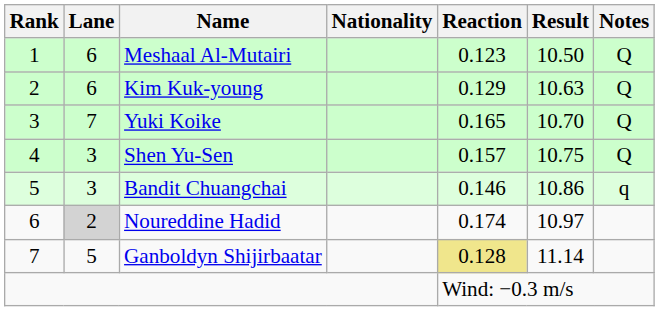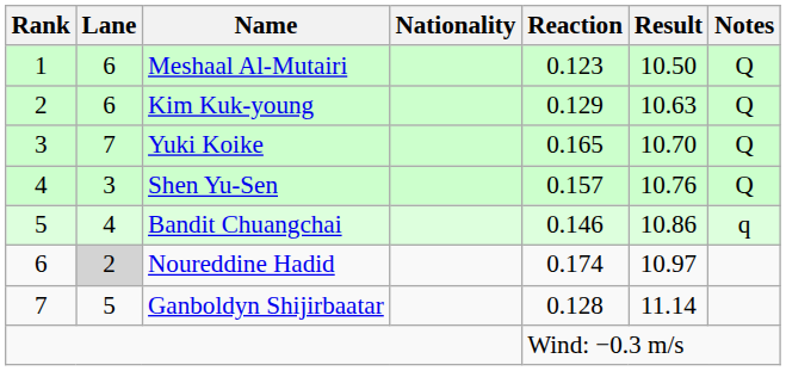Shen Yu-Sen | Result: 10.75 -> 10.76
Bandit Chuangchai | Lane: 3 -> 4
Ganboldyn Shijirbaatar | Reaction: khaki background -> no background
